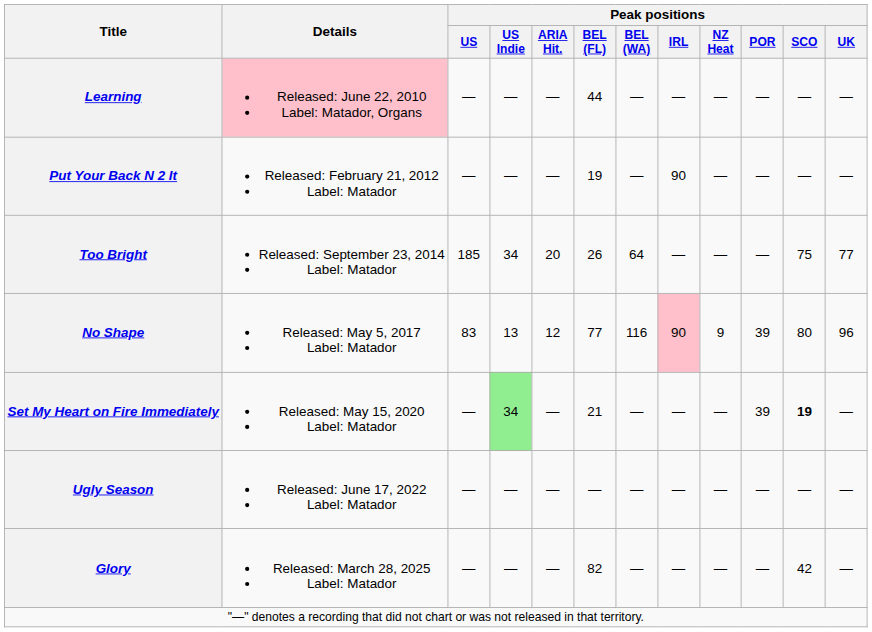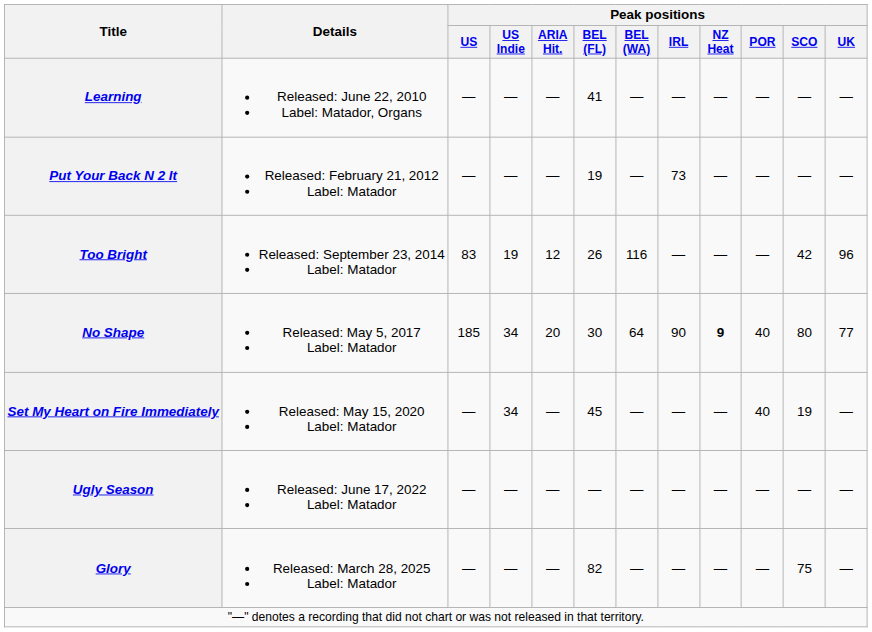Learning | Details: pink background -> no background
Learning | Peak positions / BEL (FL): 44 -> 41
Put Your Back N 2 It | Peak positions / IRL: 90 -> 73
Too Bright | Peak positions / US: 185 -> 83
Too Bright | Peak positions / US Indie: 34 -> 19
Too Bright | Peak positions / ARIA Hit.: 20 -> 12
Too Bright | Peak positions / BEL (WA): 64 -> 116
Too Bright | Peak positions / SCO: 75 -> 42
Too Bright | Peak positions / UK: 77 -> 96
No Shape | Peak positions / US: 83 -> 185
No Shape | Peak positions / US Indie: 13 -> 34
No Shape | Peak positions / ARIA Hit.: 12 -> 20
No Shape | Peak positions / BEL (FL): 77 -> 30
No Shape | Peak positions / BEL (WA): 116 -> 64
No Shape | Peak positions / IRL: pink background -> no background
No Shape | Peak positions / NZ Heat: normal -> bold
No Shape | Peak positions / POR: 39 -> 40
No Shape | Peak positions / UK: 96 -> 77
Set My Heart on Fire Immediately | Peak positions / US Indie: lightgreen background -> no background
Set My Heart on Fire Immediately | Peak positions / BEL (FL): 21 -> 45
Set My Heart on Fire Immediately | Peak positions / POR: 39 -> 40
Set My Heart on Fire Immediately | Peak positions / SCO: bold -> normal
Glory | Peak positions / SCO: 42 -> 75
